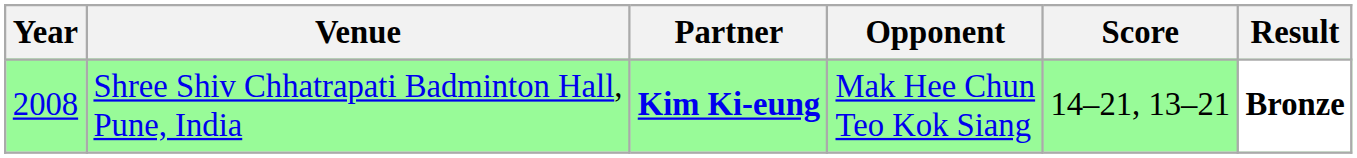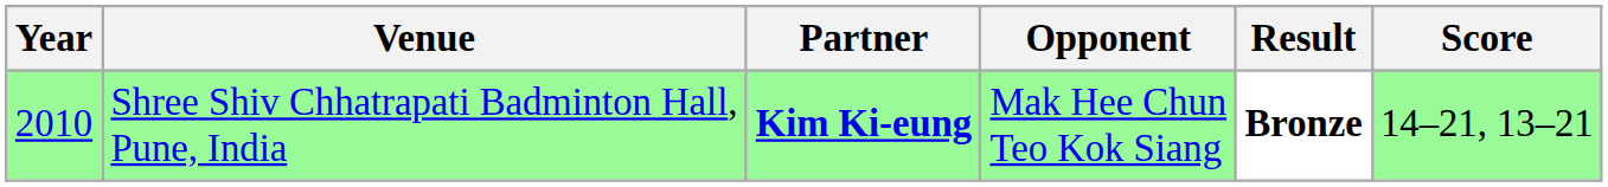columns swapped: Score <-> Result
Shree Shiv Chhatrapati Badminton Hall, Pune, India | Year: 2008 -> 2010
